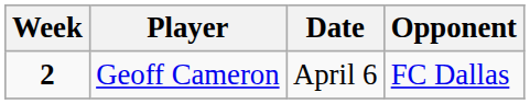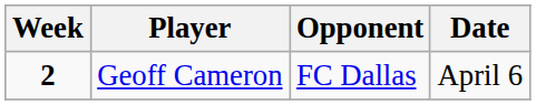columns swapped: Opponent <-> Date
